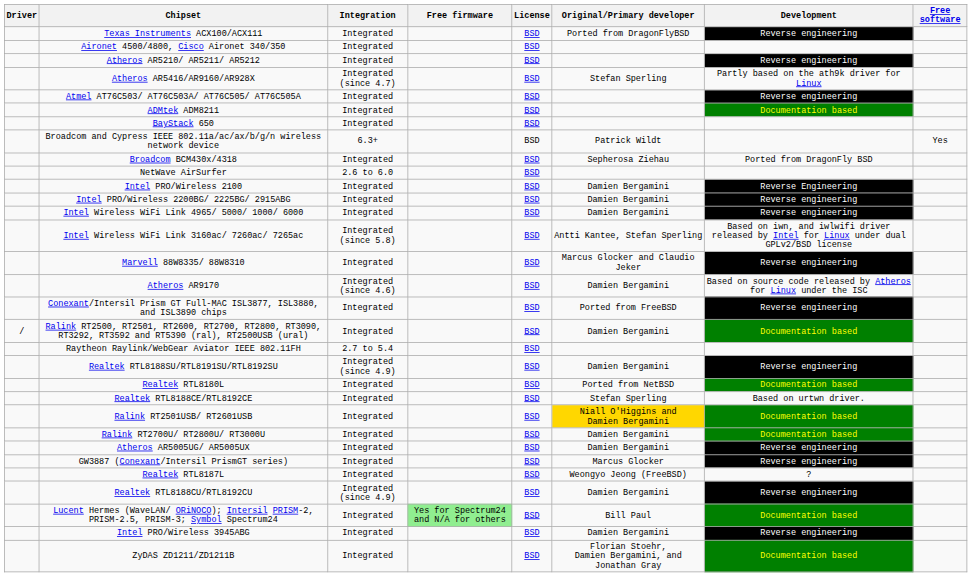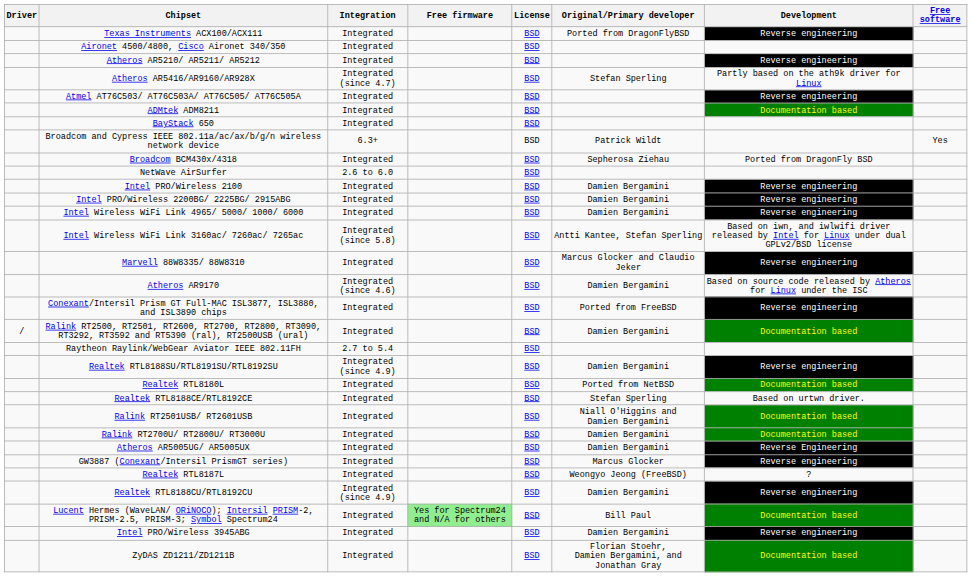Intel PRO/Wireless 2100 | Development: Reverse Engineering -> Reverse engineering
Ralink RT2501USB/ RT2601USB | Original/Primary developer: gold background -> no background
Atheros AR5005UG/ AR5005UX | Development: Reverse engineering -> Reverse Engineering
